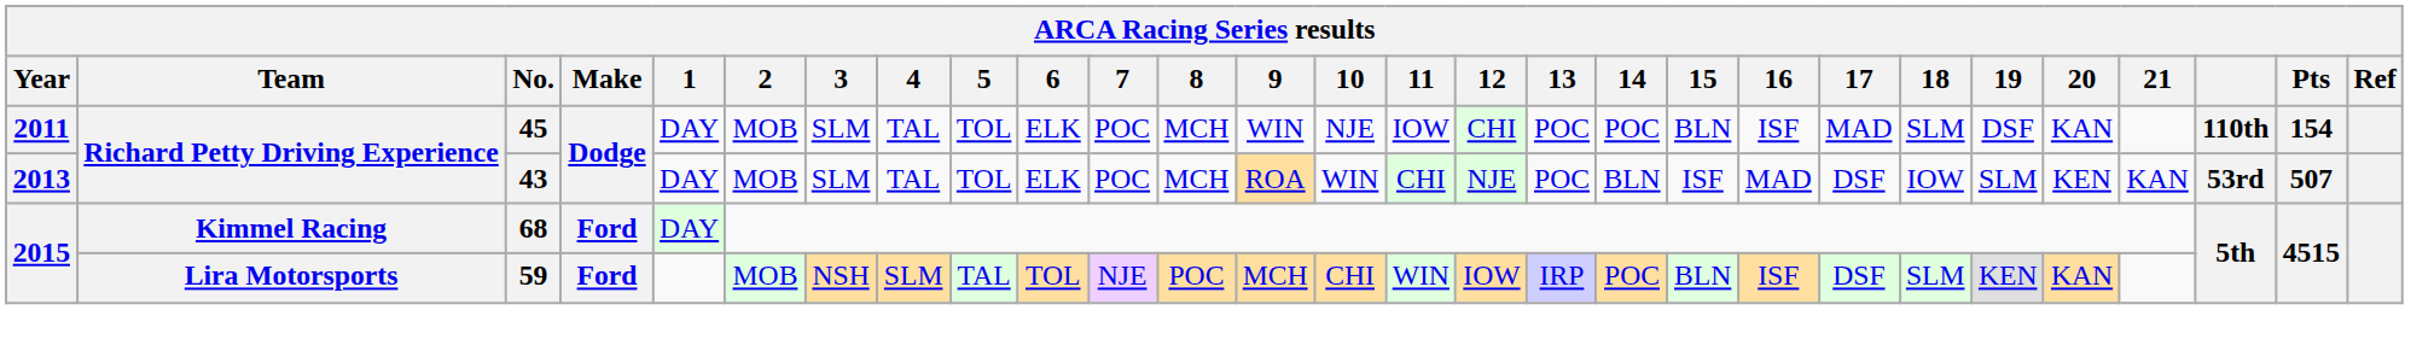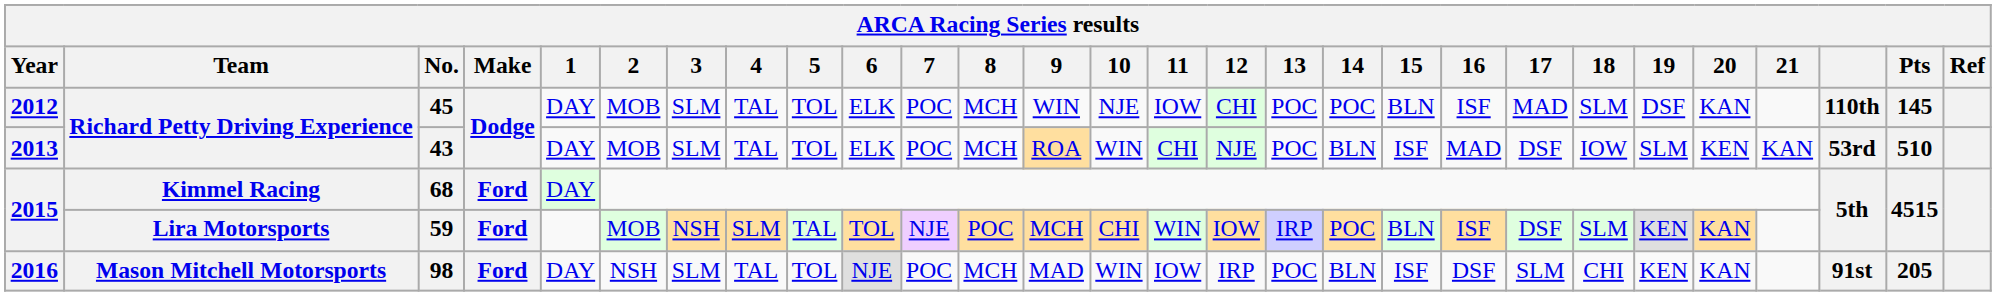45 | Year: 2011 -> 2012
45 | Pts: 154 -> 145
43 | Pts: 507 -> 510
+ row: 2016 | Mason Mitchell Motorsports | 98 | Ford | DAY | NSH | SLM | TAL | TOL | NJE | POC | MCH | MAD | WIN | IOW | IRP | POC | BLN | ISF | DSF | SLM | CHI | KEN | KAN | 91st | 205
